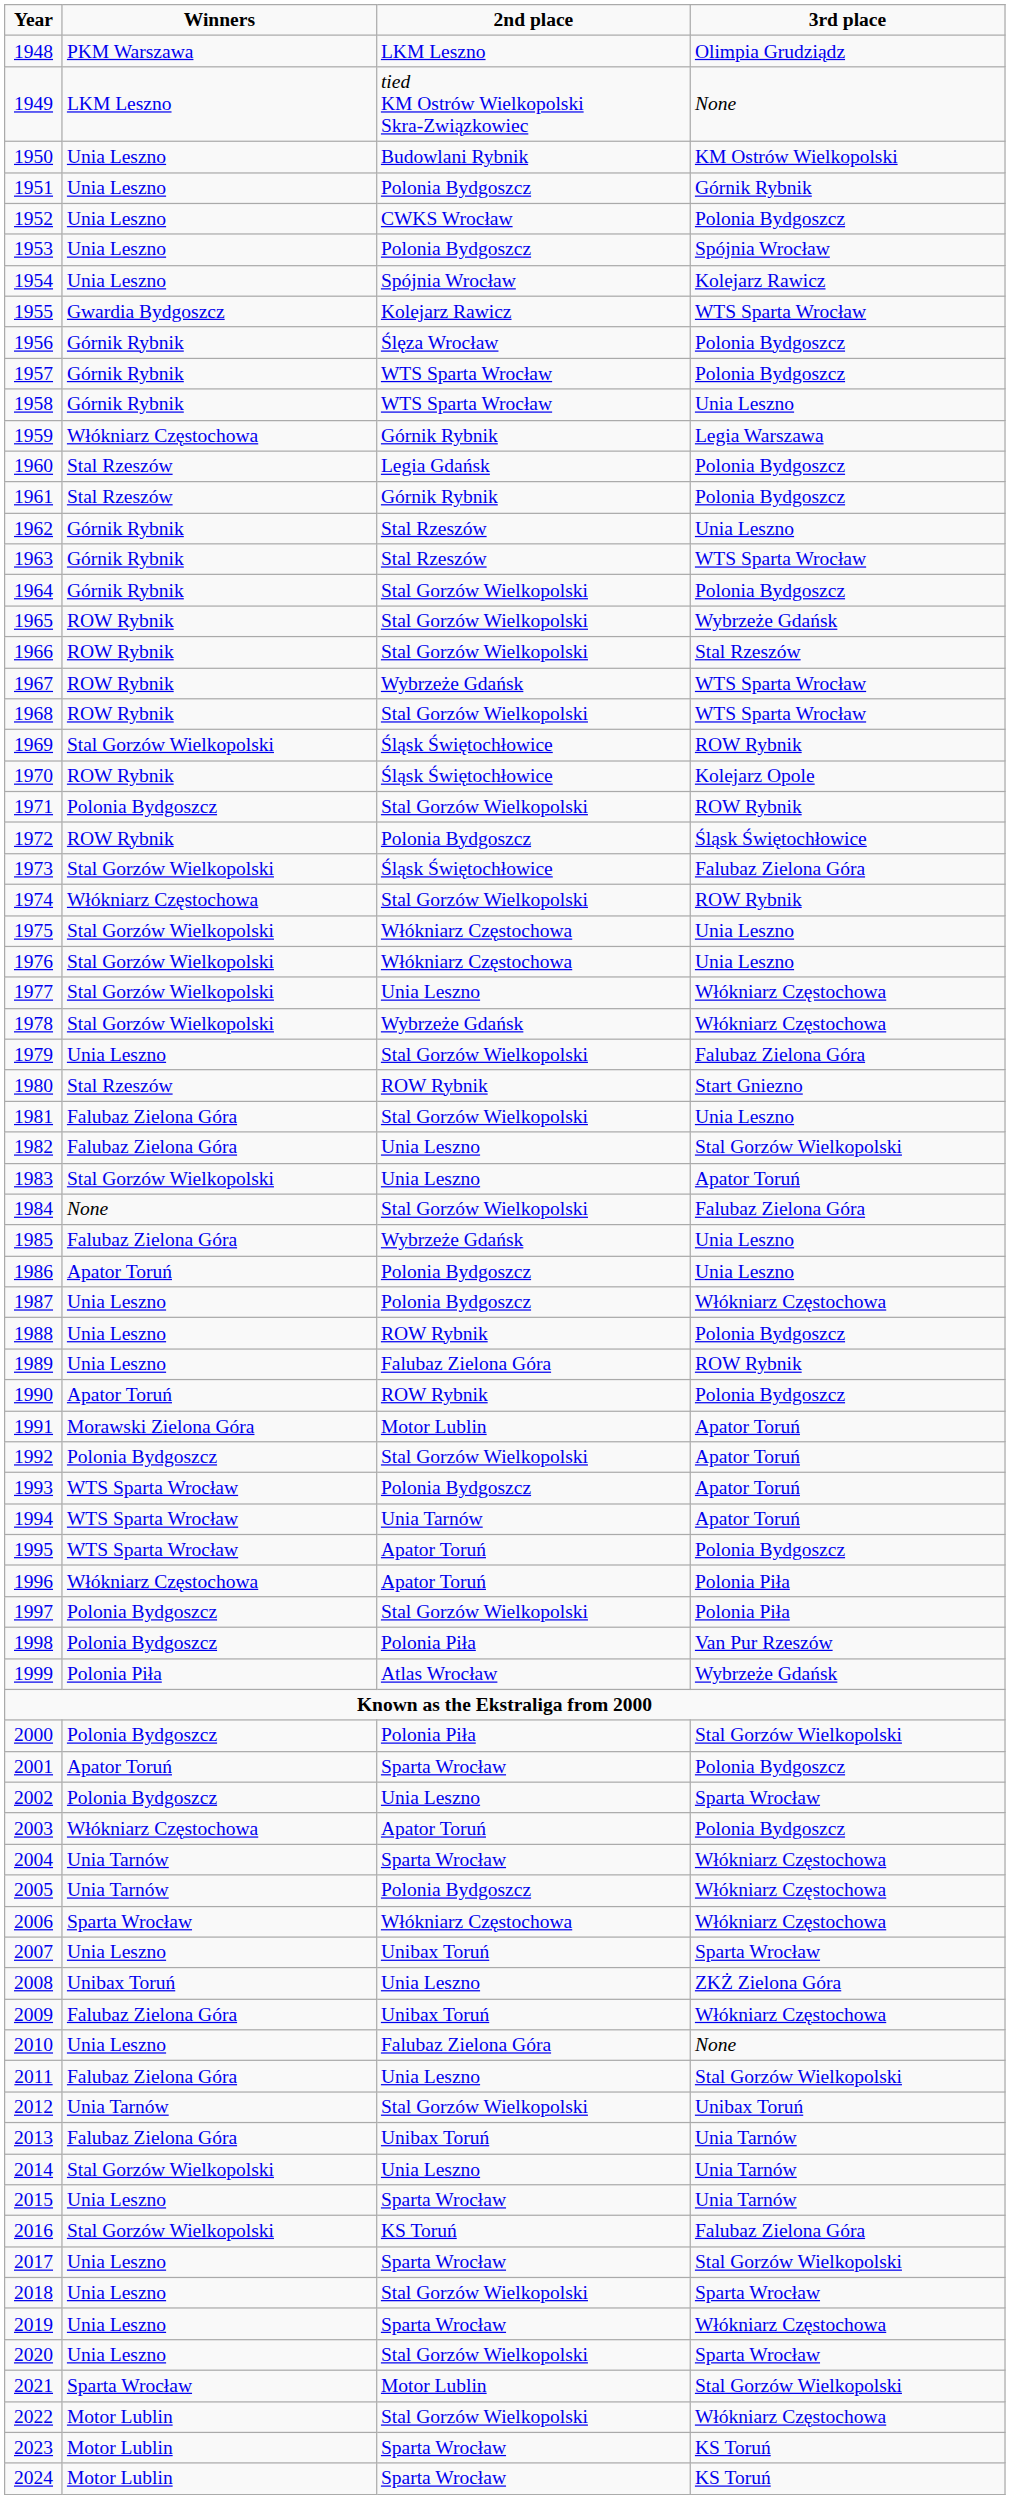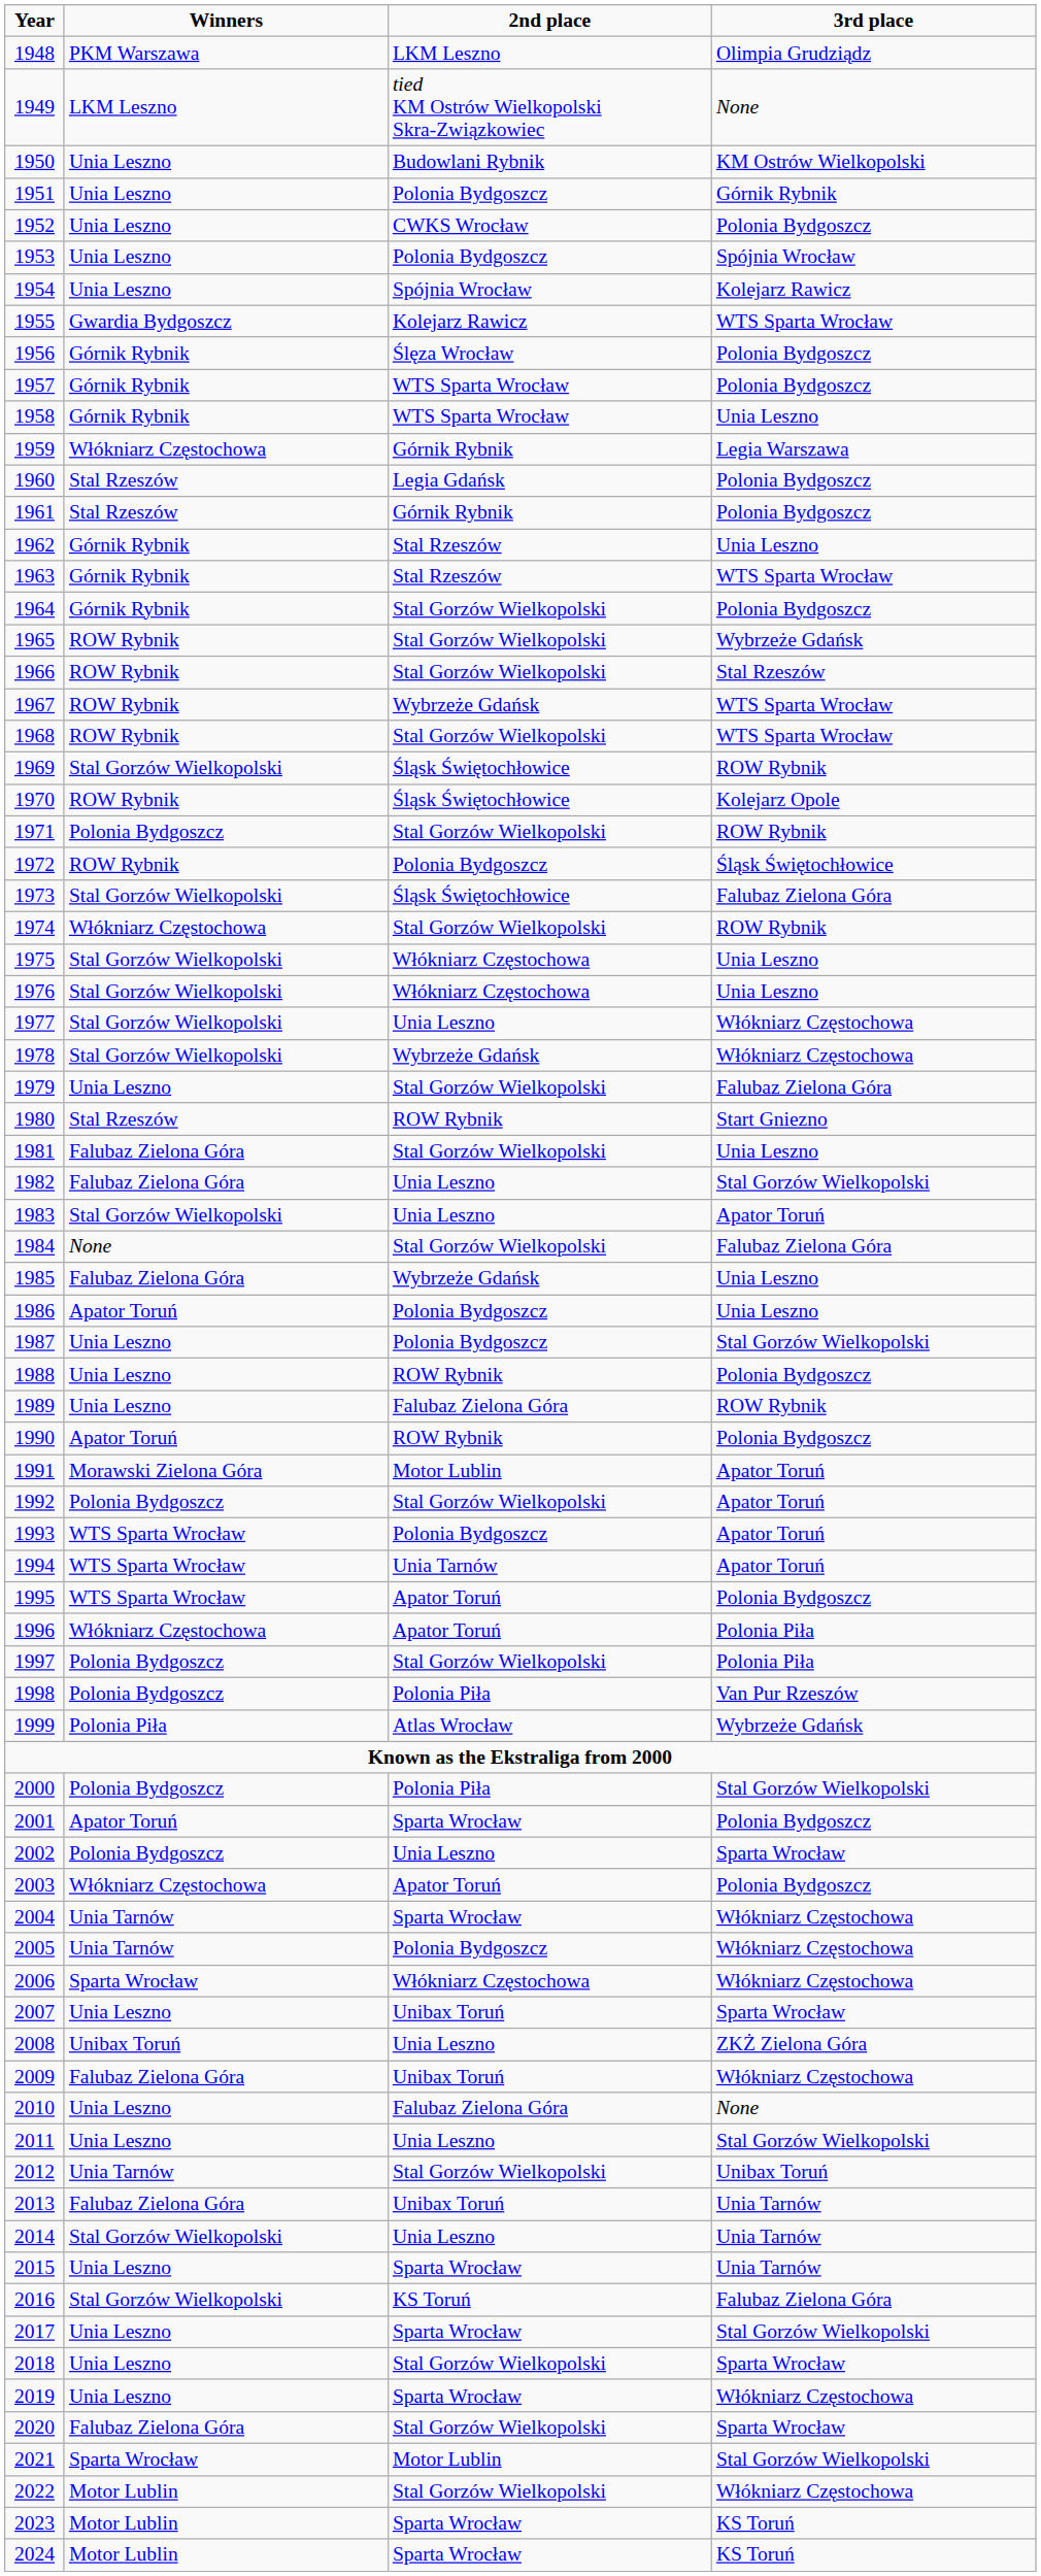1987 | 3rd place: Włókniarz Częstochowa -> Stal Gorzów Wielkopolski
2011 | Winners: Falubaz Zielona Góra -> Unia Leszno
2020 | Winners: Unia Leszno -> Falubaz Zielona Góra
